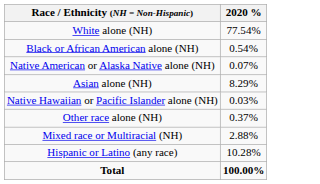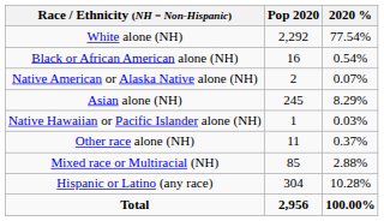+ column: Pop 2020 | 2,292 | 16 | 2 | 245 | 1 | 11 | 85 | 304 | 2,956
